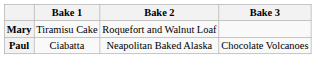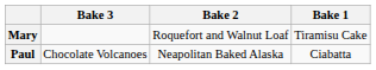columns swapped: Bake 1 <-> Bake 3
